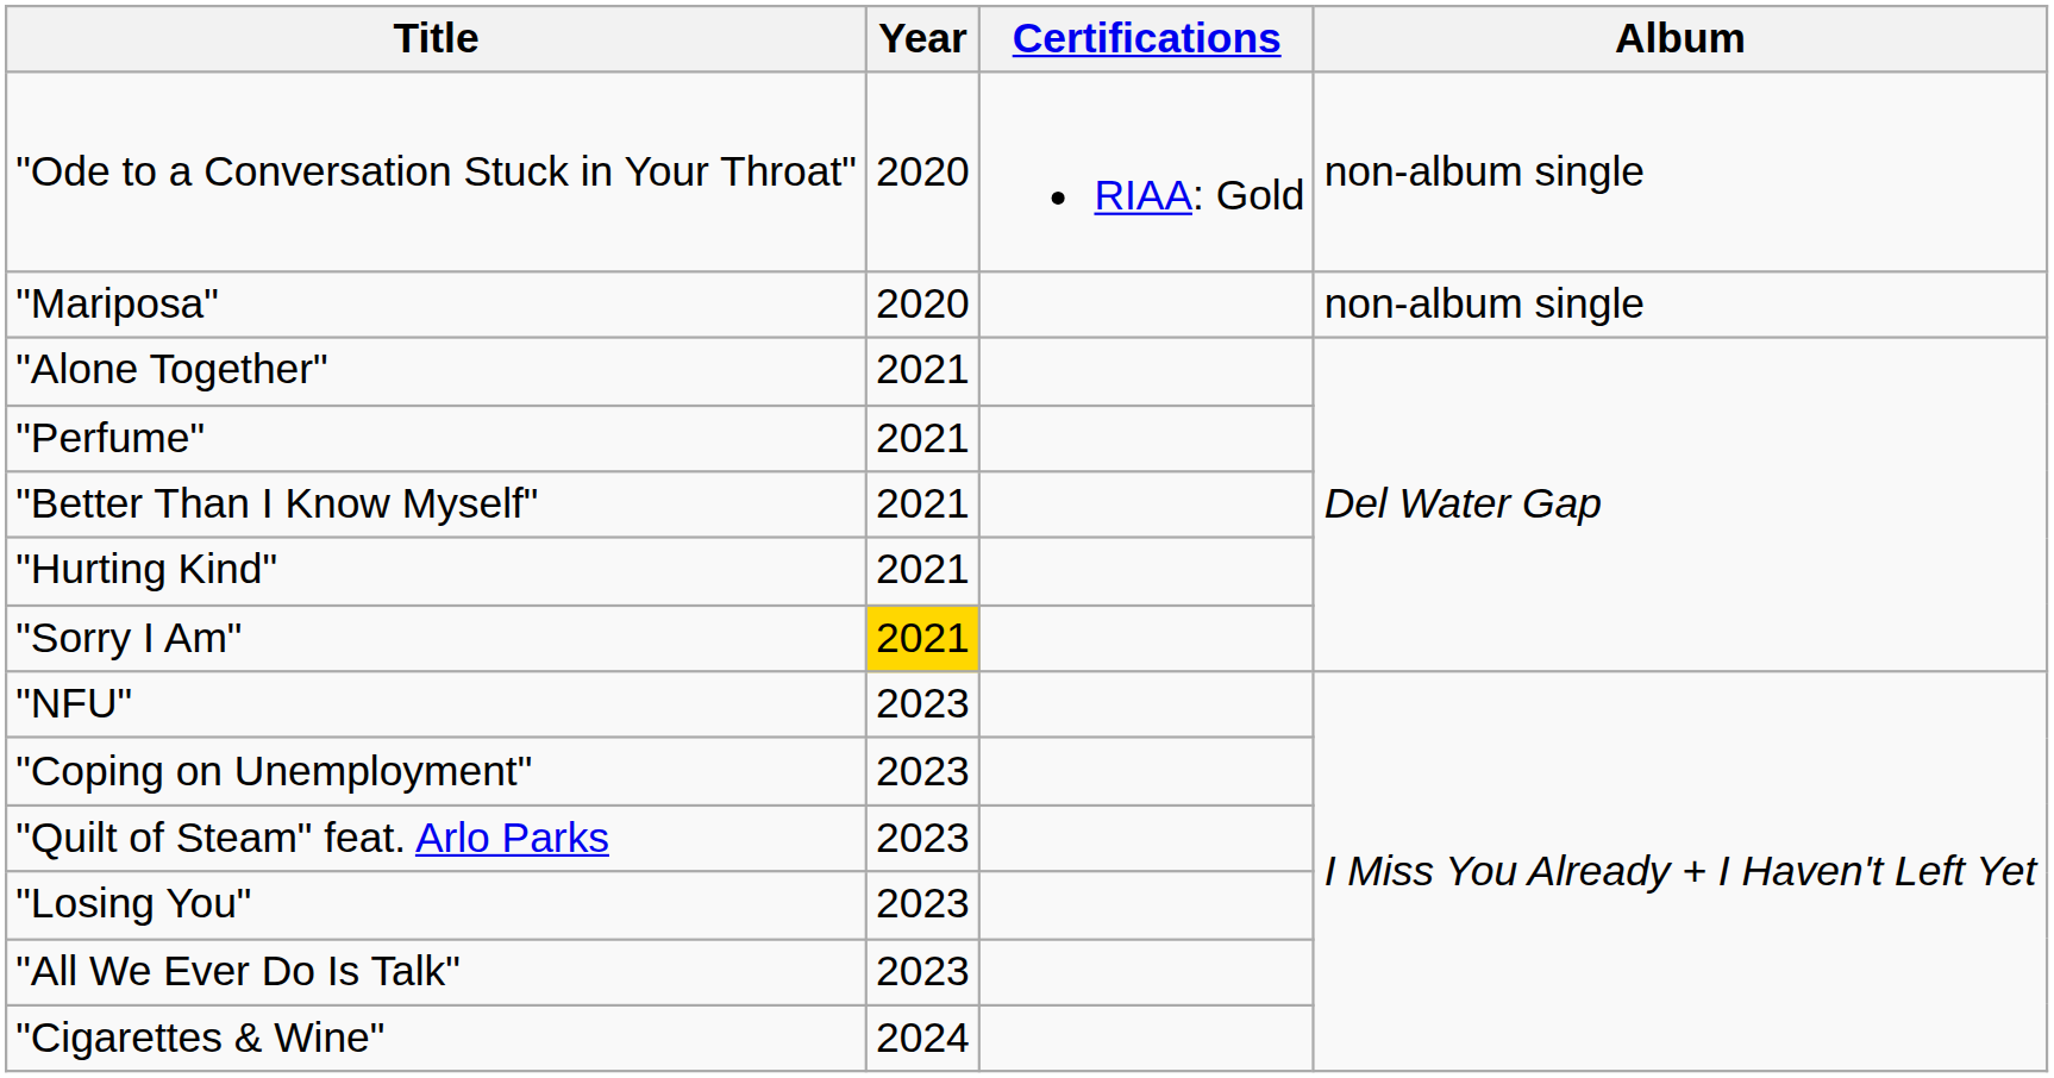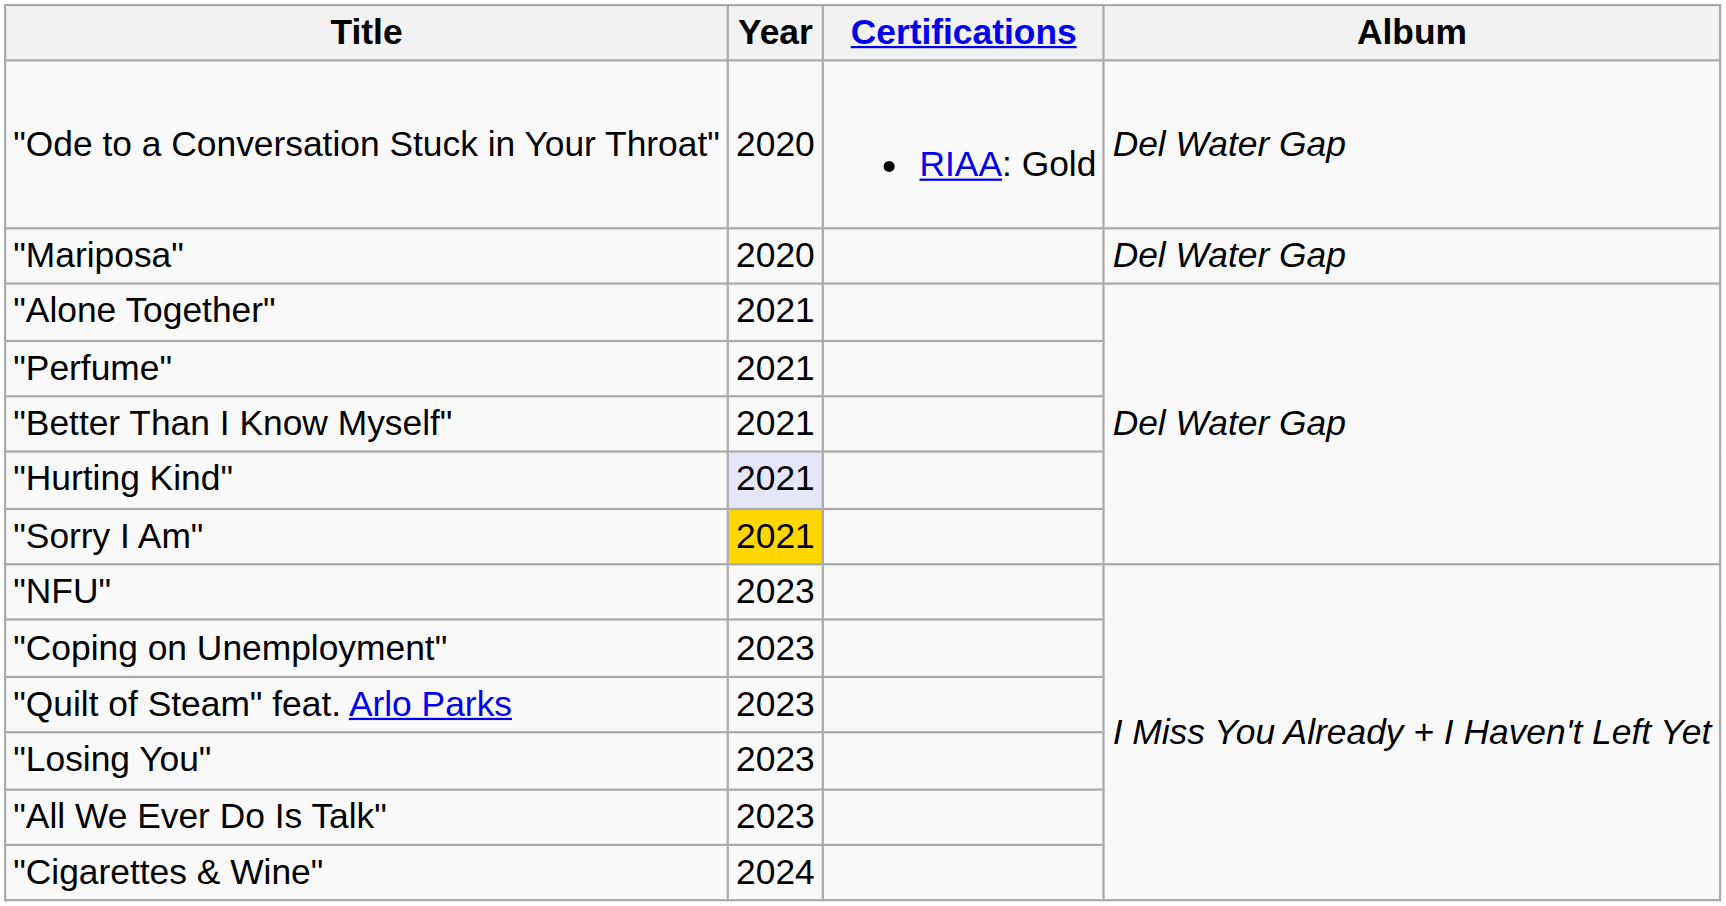"Ode to a Conversation Stuck in Your Throat" | Album: non-album single -> Del Water Gap
"Mariposa" | Album: non-album single -> Del Water Gap
"Hurting Kind" | Year: no background -> lavender background
